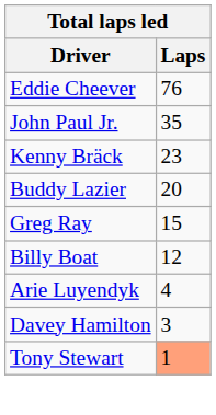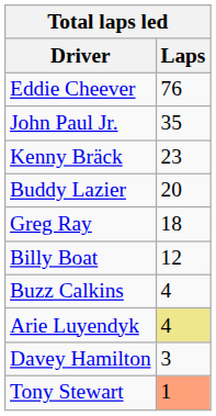Greg Ray | Laps: 15 -> 18
+ row: Buzz Calkins | 4
Arie Luyendyk | Laps: no background -> khaki background
